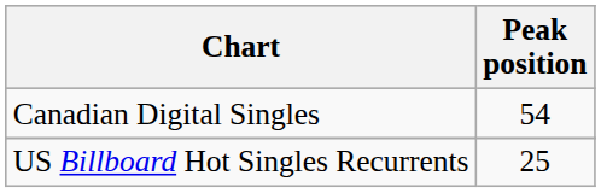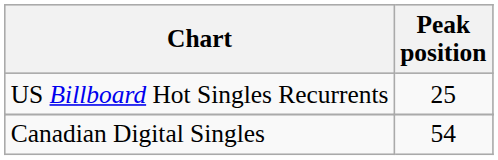rows swapped: Canadian Digital Singles <-> US Billboard Hot Singles Recurrents
